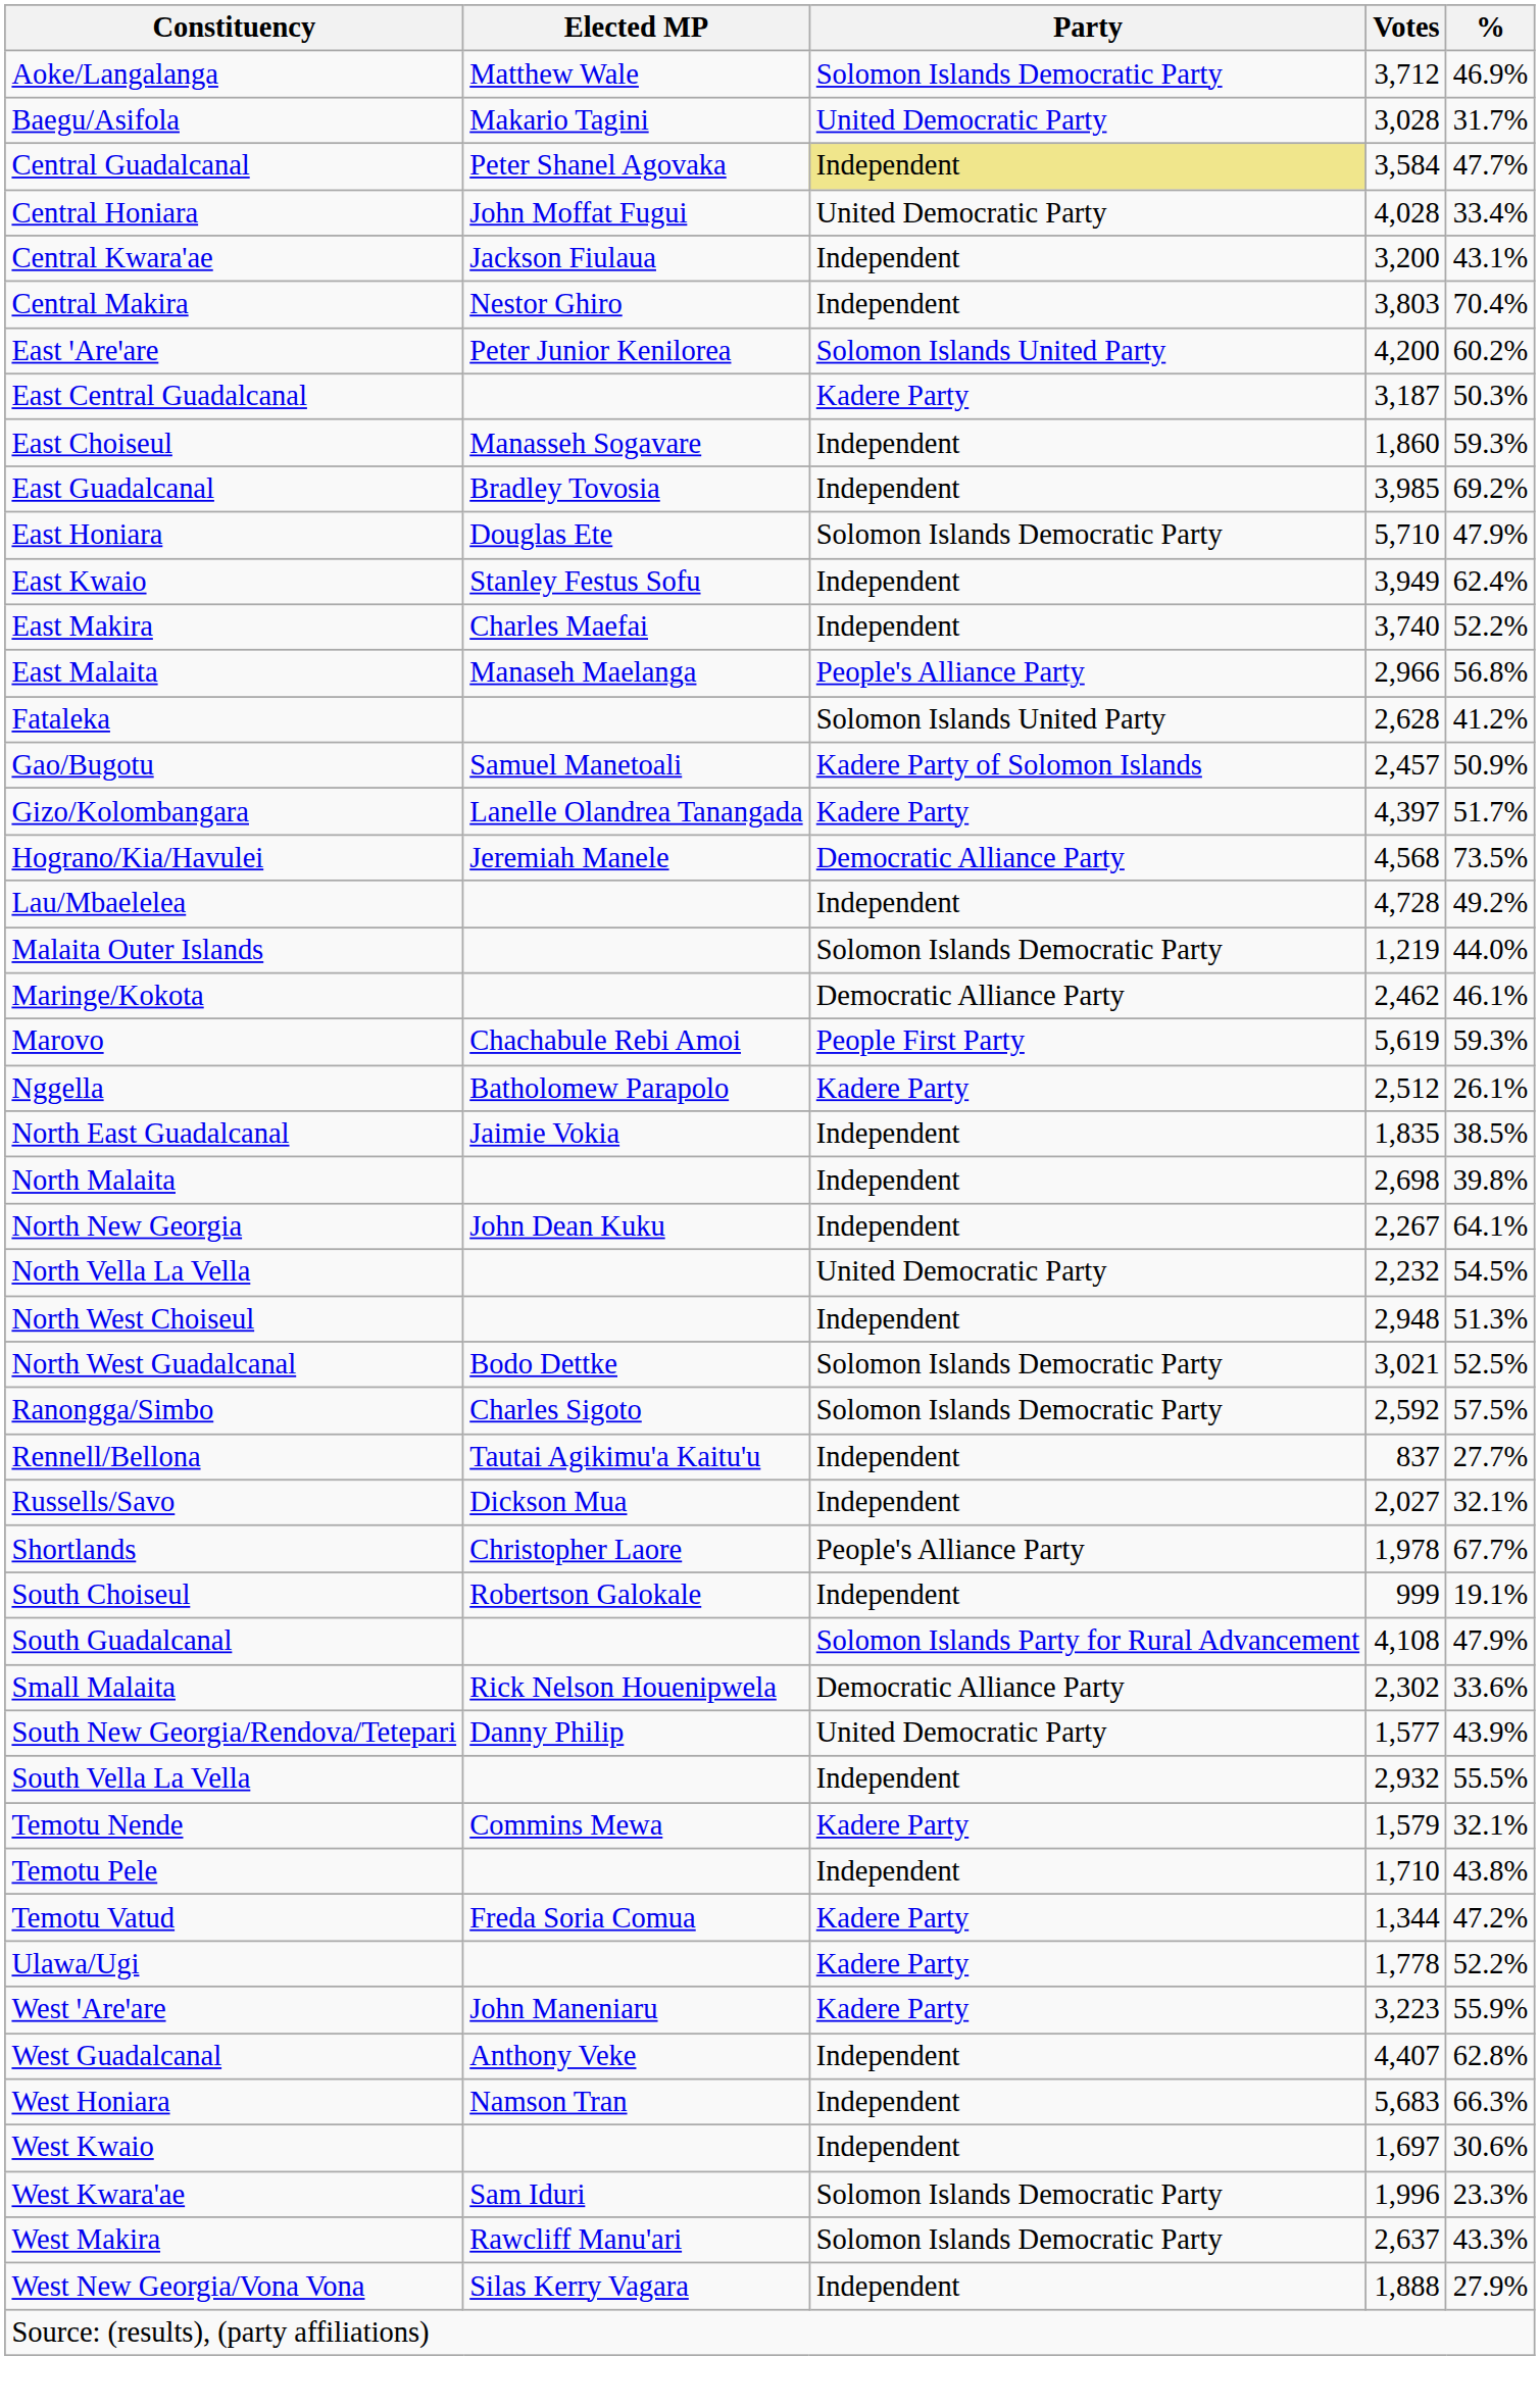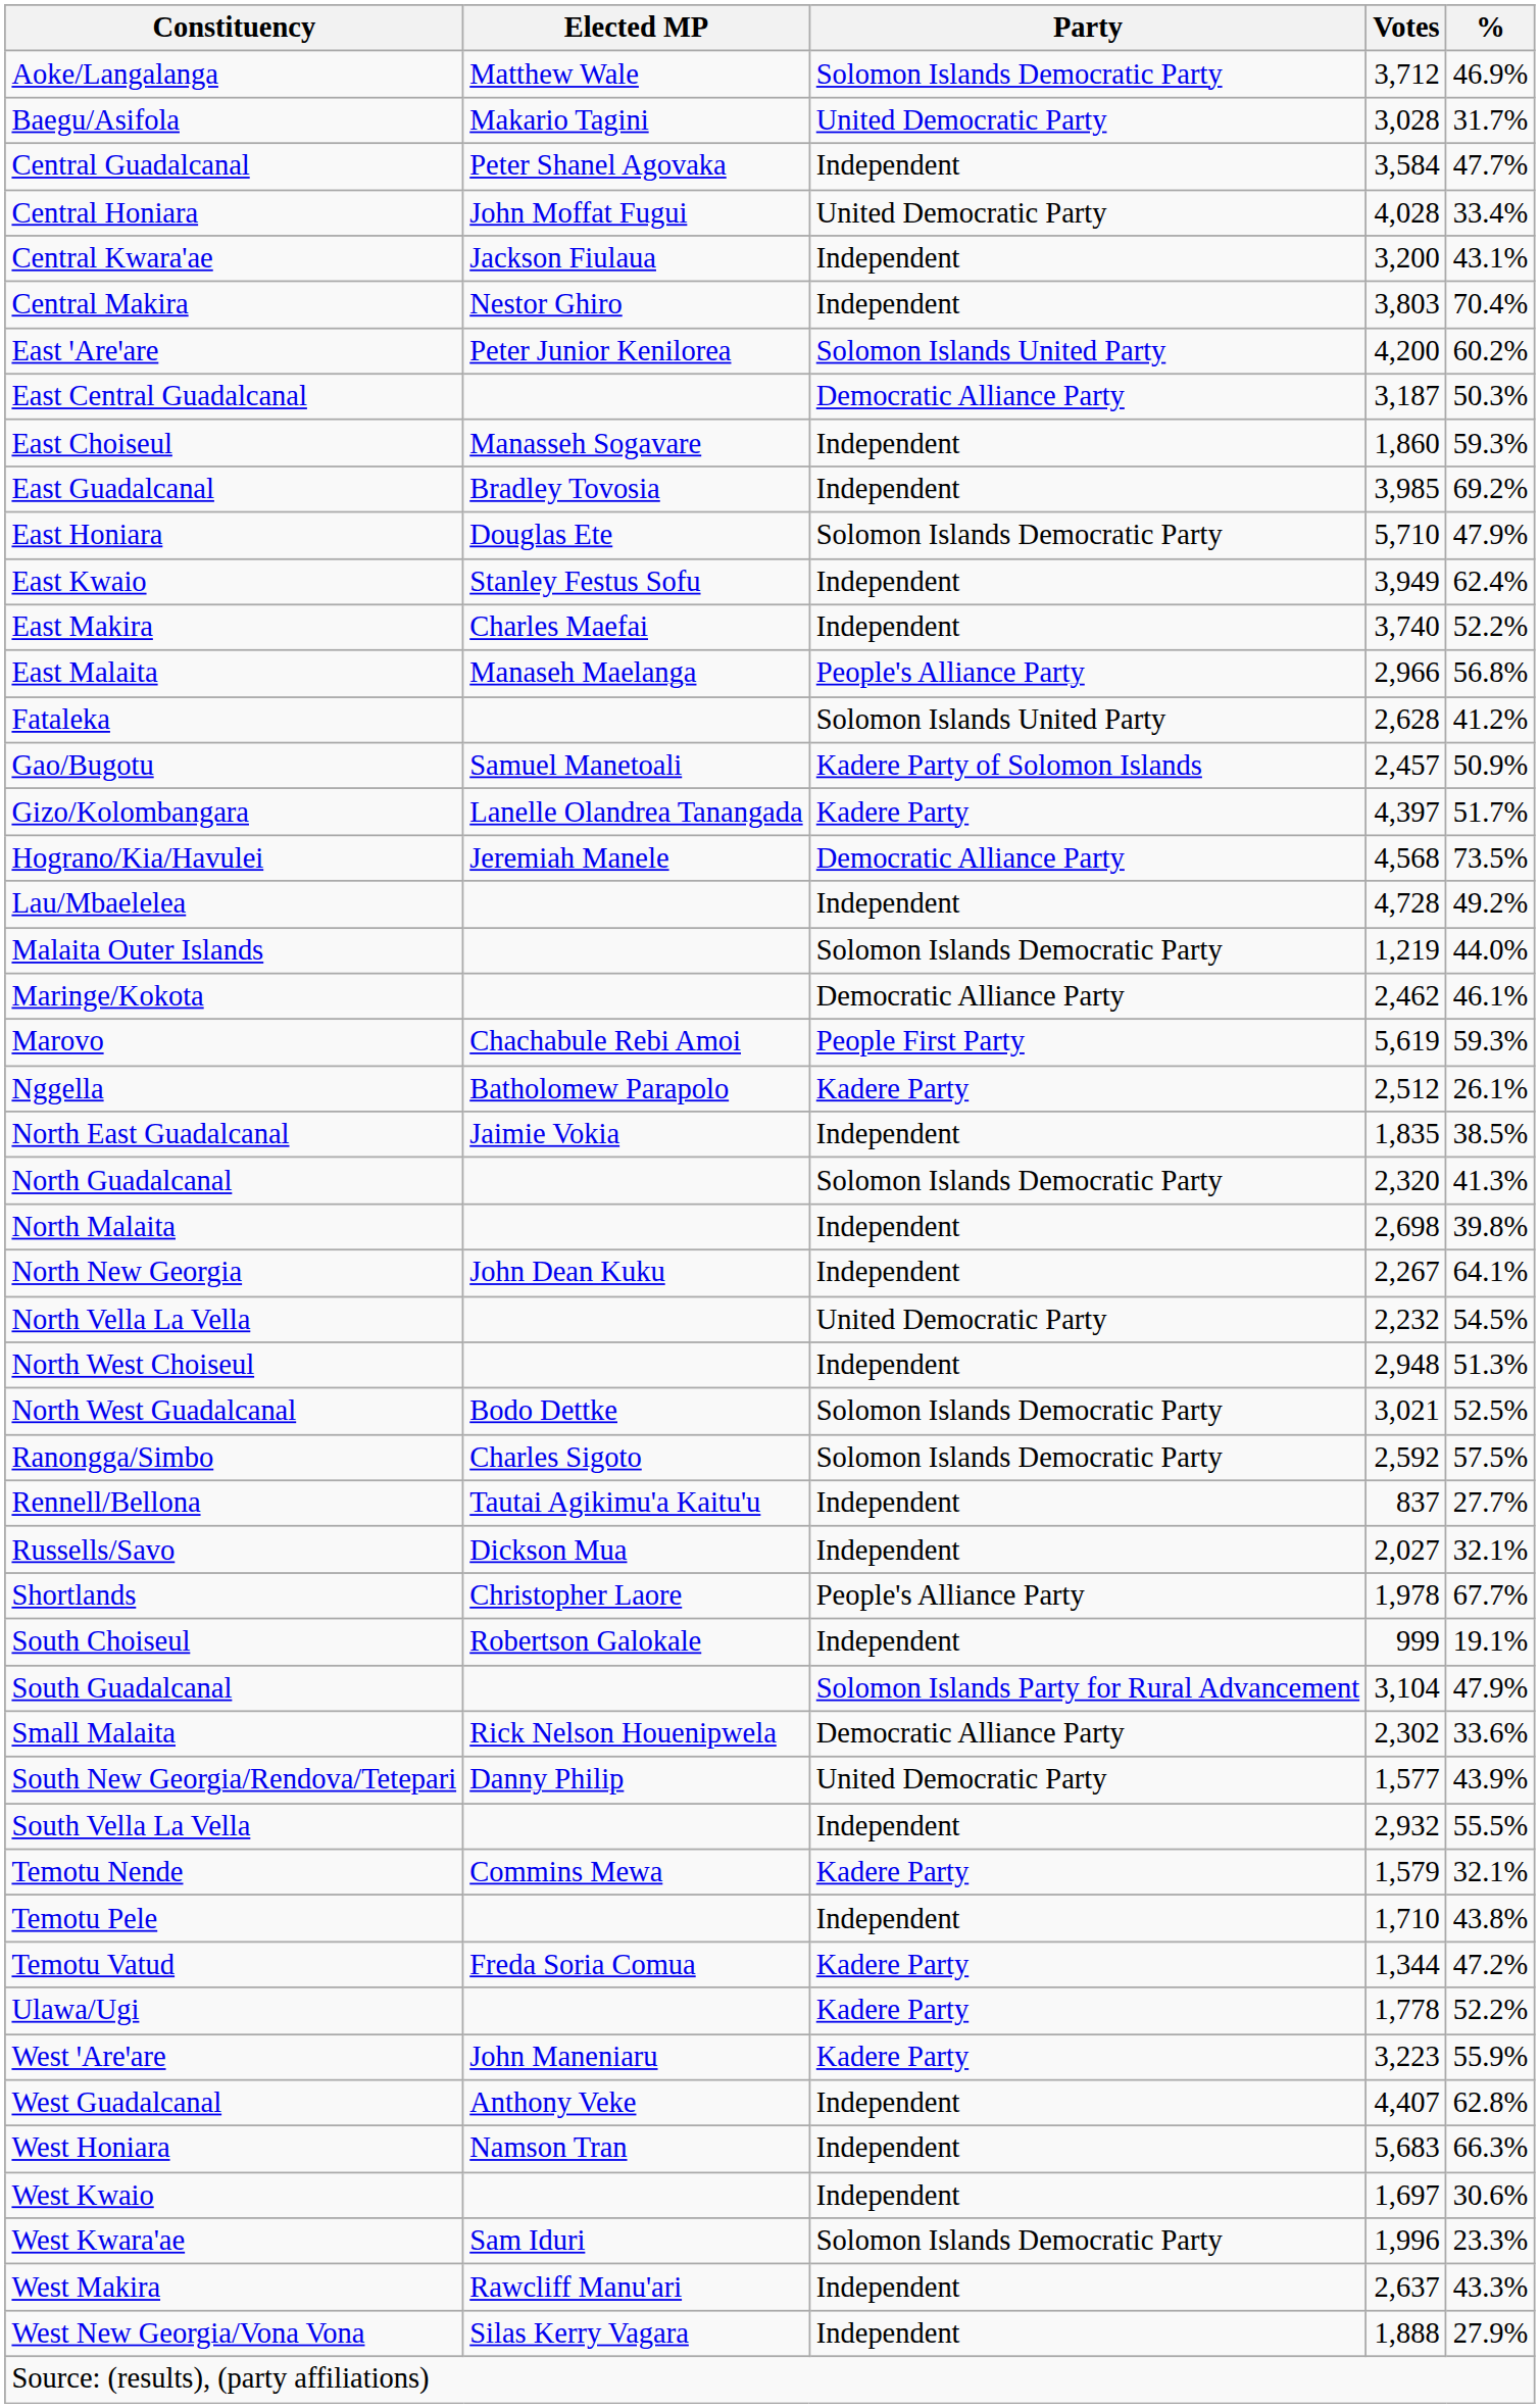Central Guadalcanal | Party: khaki background -> no background
East Central Guadalcanal | Party: Kadere Party -> Democratic Alliance Party
+ row: North Guadalcanal | Solomon Islands Democratic Party | 2,320 | 41.3%
South Guadalcanal | Votes: 4,108 -> 3,104
West Makira | Party: Solomon Islands Democratic Party -> Independent
